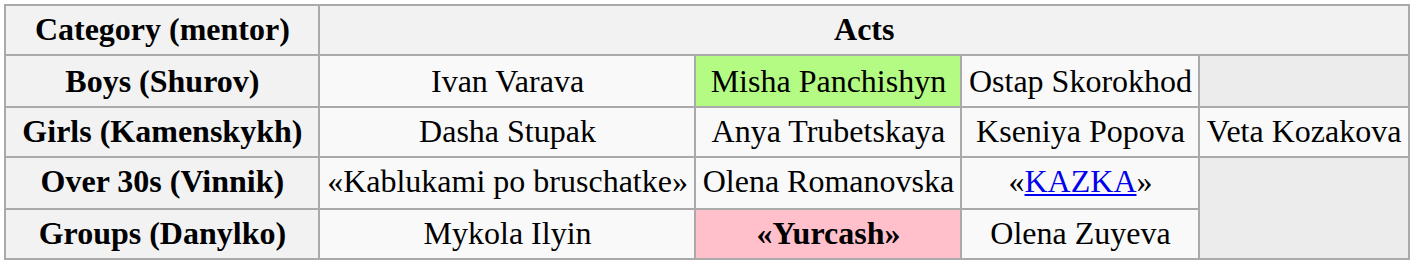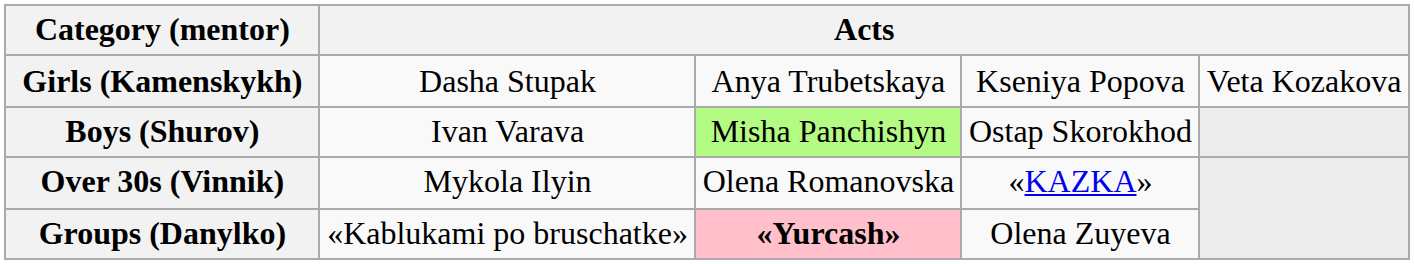rows swapped: Boys (Shurov) <-> Girls (Kamenskykh)
Over 30s (Vinnik) | column 2: «Kablukami po bruschatke» -> Mykola Ilyin
Groups (Danylko) | column 2: Mykola Ilyin -> «Kablukami po bruschatke»
